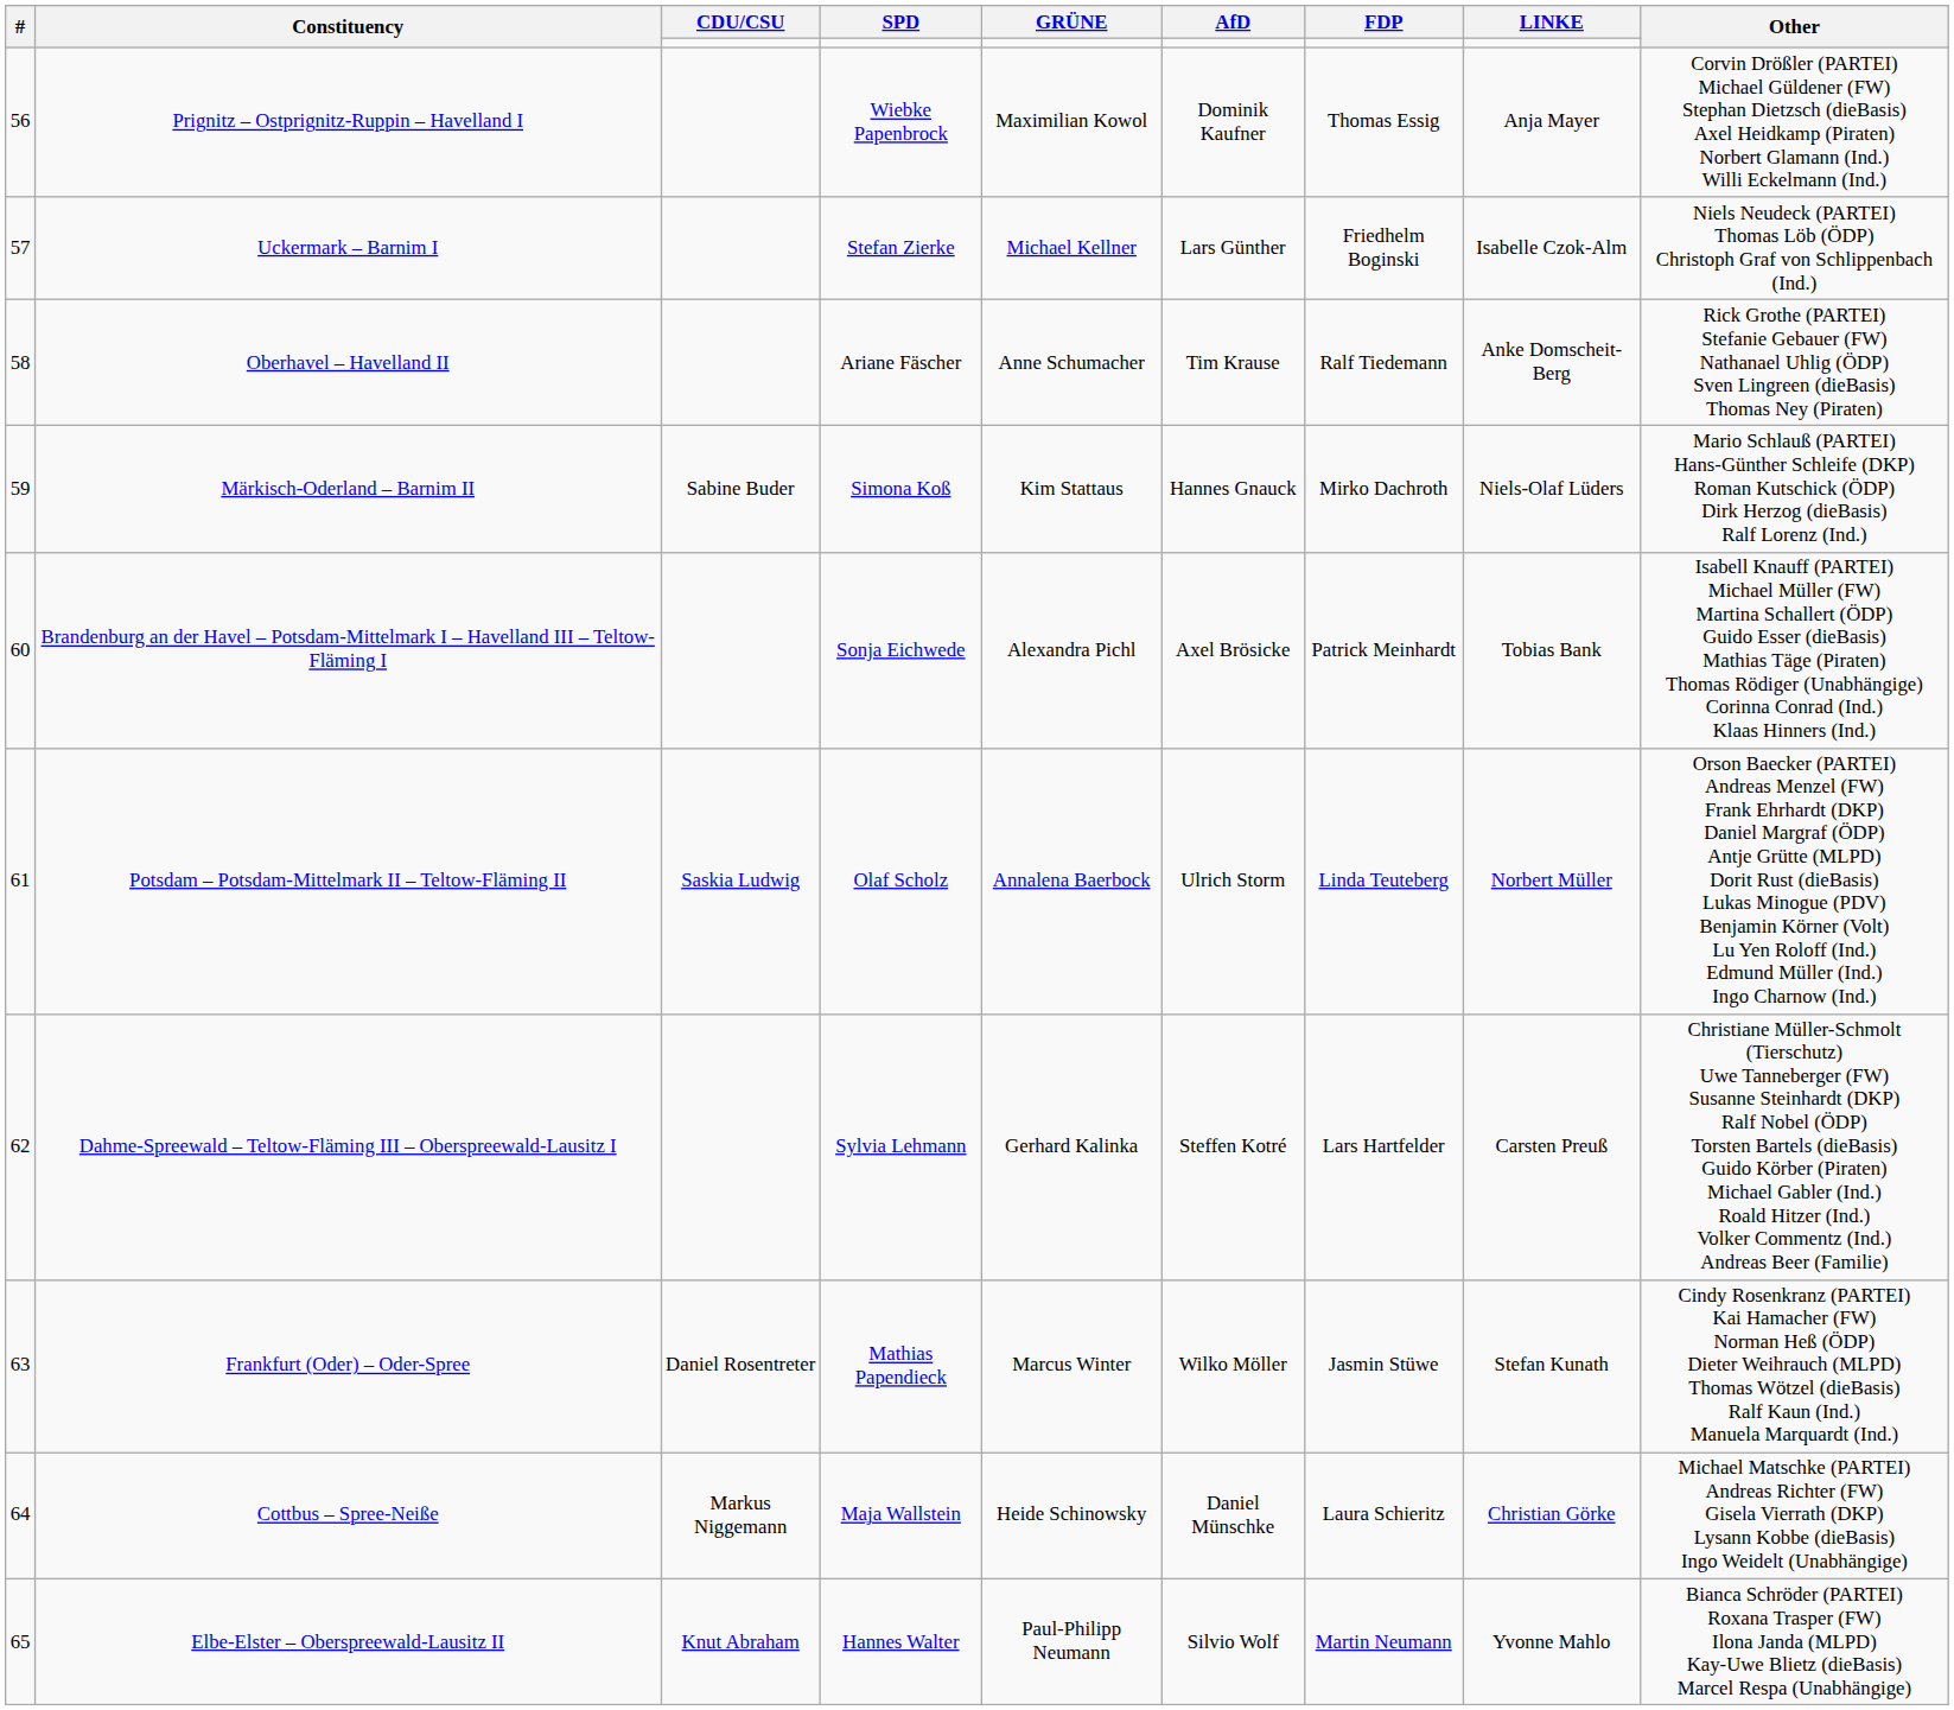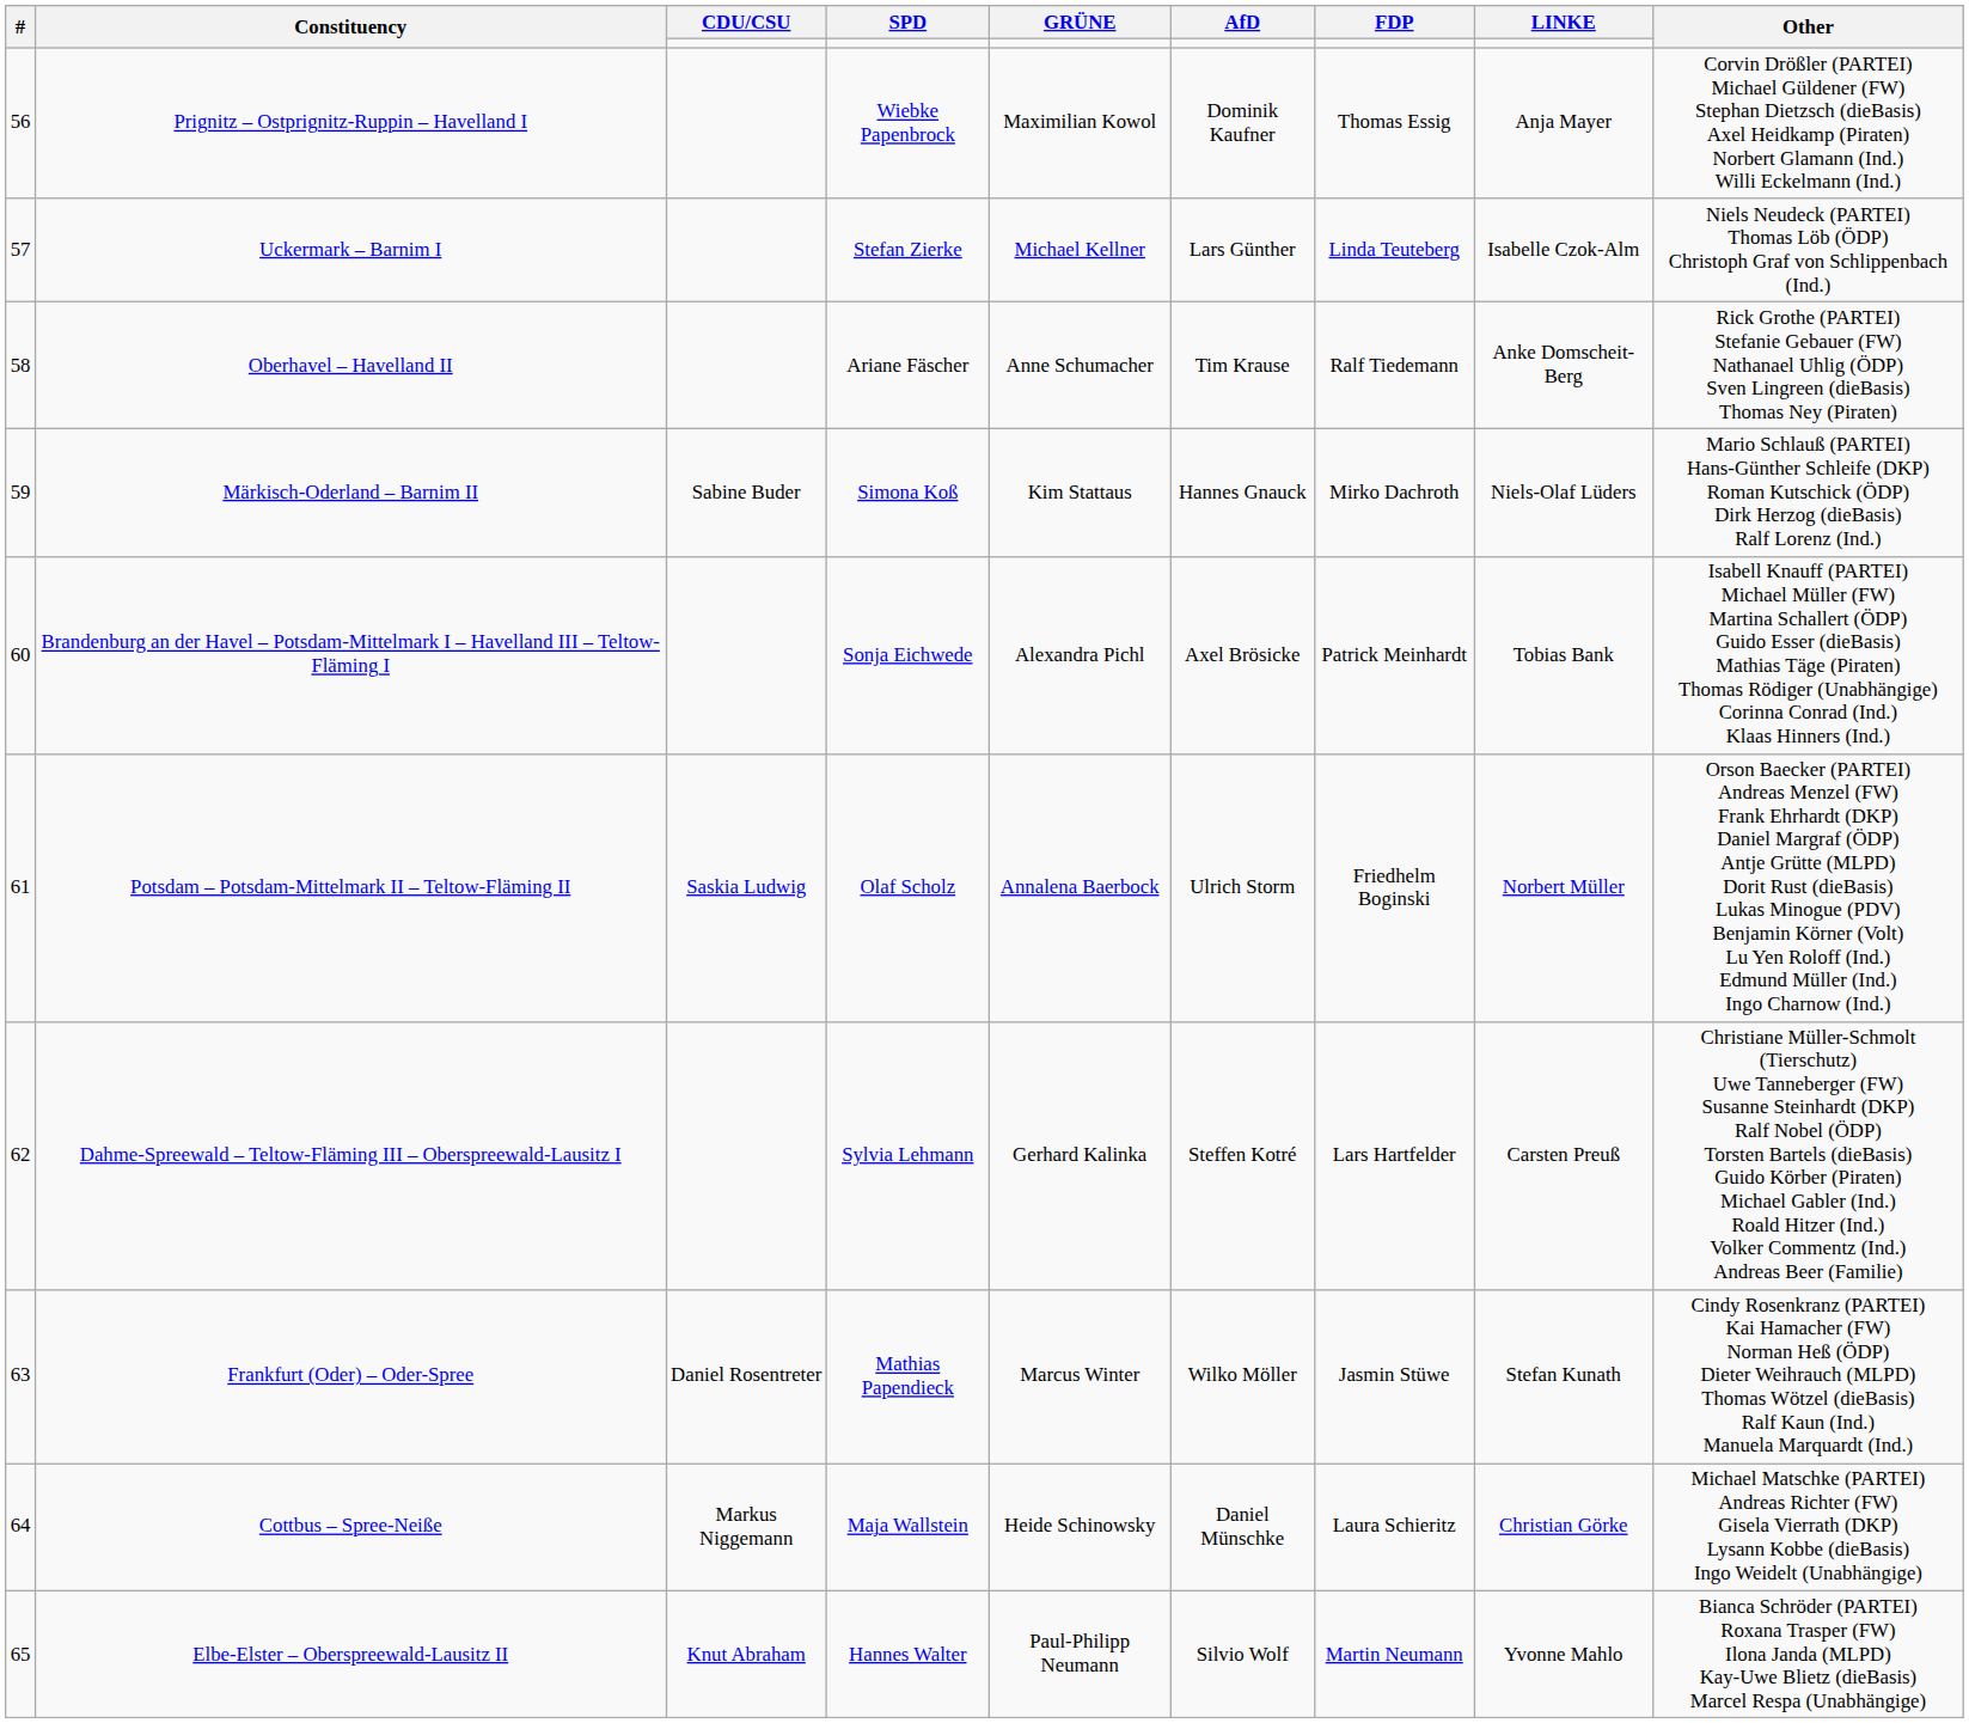Uckermark – Barnim I | FDP: Friedhelm Boginski -> Linda Teuteberg
Potsdam – Potsdam-Mittelmark II – Teltow-Fläming II | FDP: Linda Teuteberg -> Friedhelm Boginski
